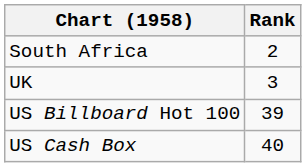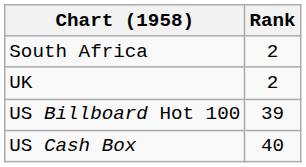UK | Rank: 3 -> 2
